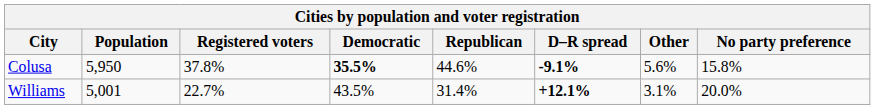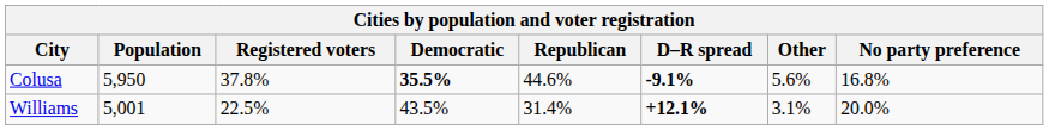Colusa | No party preference: 15.8% -> 16.8%
Williams | Registered voters: 22.7% -> 22.5%
